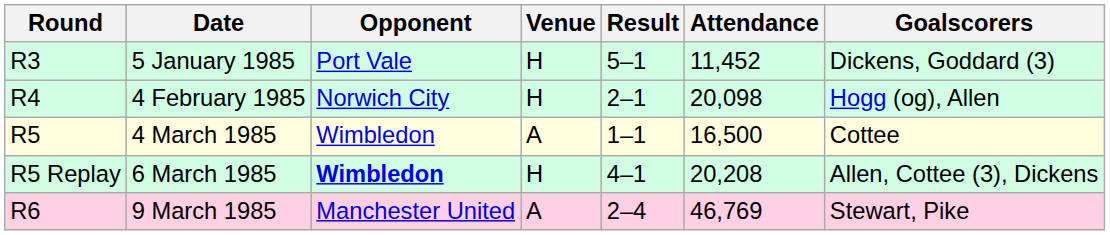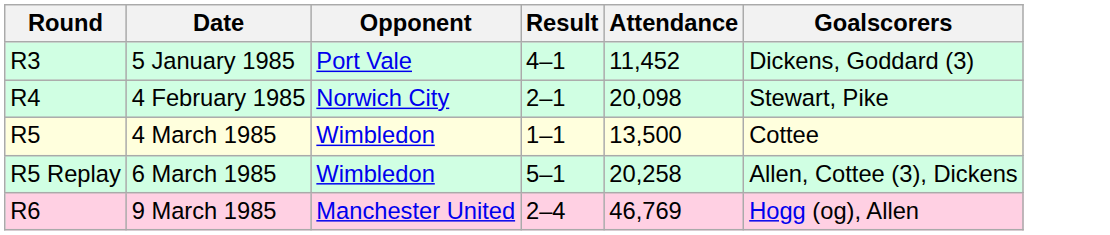- column: Venue | H | H | A | H | A
5 January 1985 | Result: 5–1 -> 4–1
4 February 1985 | Goalscorers: Hogg (og), Allen -> Stewart, Pike
4 March 1985 | Attendance: 16,500 -> 13,500
6 March 1985 | Opponent: bold -> normal
6 March 1985 | Result: 4–1 -> 5–1
6 March 1985 | Attendance: 20,208 -> 20,258
9 March 1985 | Goalscorers: Stewart, Pike -> Hogg (og), Allen
